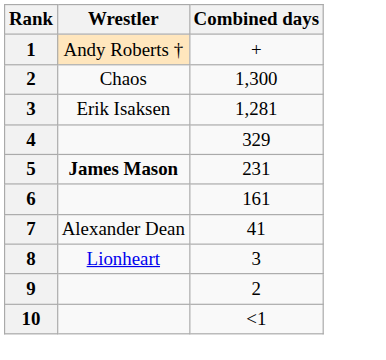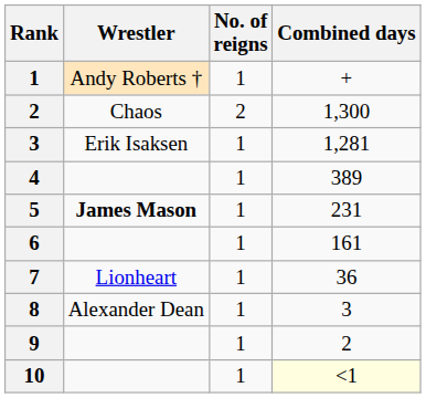+ column: No. of reigns | 1 | 2 | 1 | 1 | 1 | 1 | 1 | 1 | 1 | 1
4 | Combined days: 329 -> 389
7 | Wrestler: Alexander Dean -> Lionheart
7 | Combined days: 41 -> 36
8 | Wrestler: Lionheart -> Alexander Dean
10 | Combined days: no background -> lightyellow background
